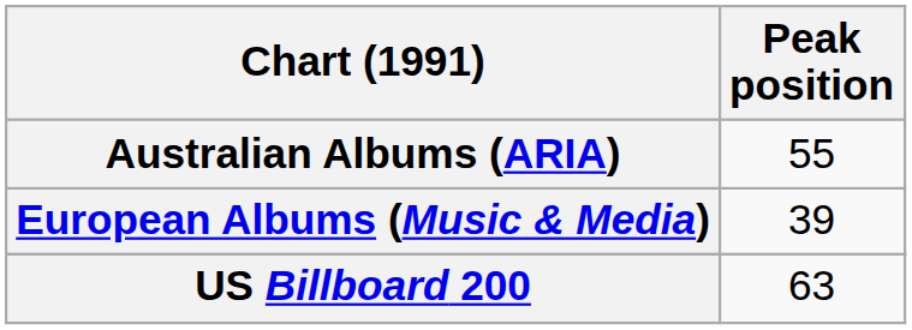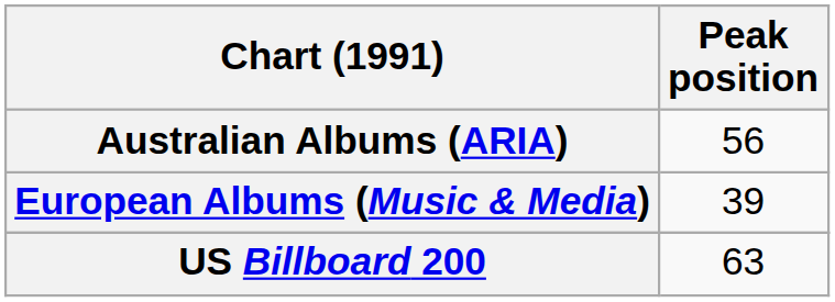Australian Albums (ARIA) | Peak position: 55 -> 56
